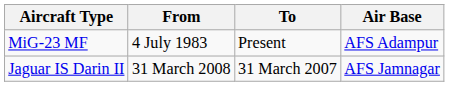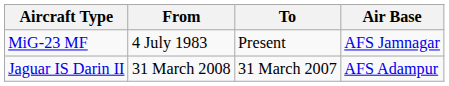MiG-23 MF | Air Base: AFS Adampur -> AFS Jamnagar
Jaguar IS Darin II | Air Base: AFS Jamnagar -> AFS Adampur
